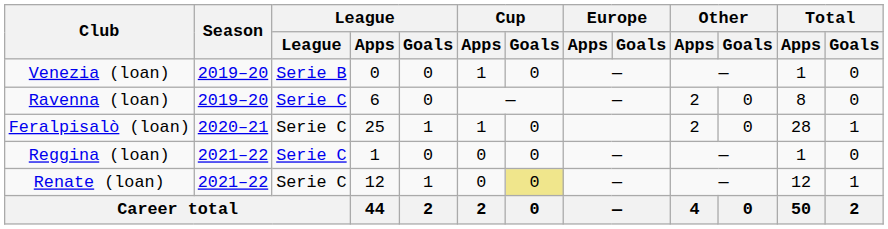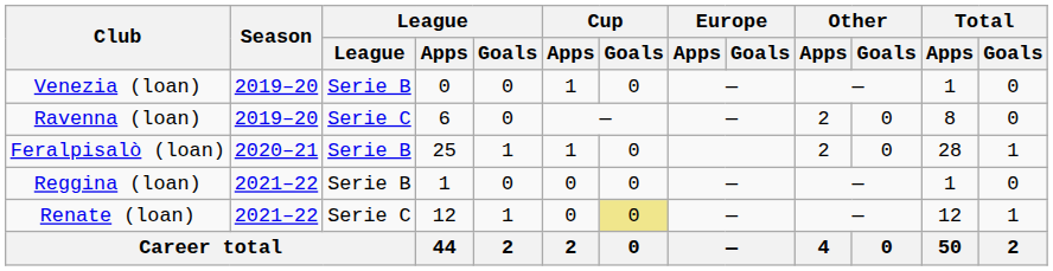Feralpisalò (loan) | League: Serie C -> Serie B
Reggina (loan) | League: Serie C -> Serie B
